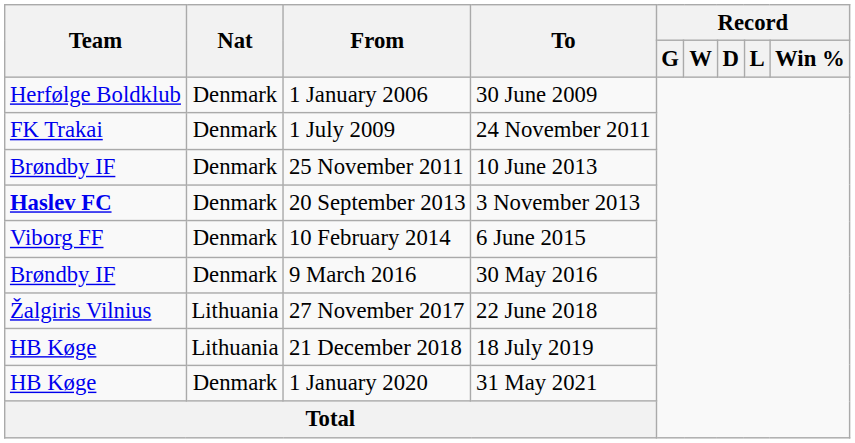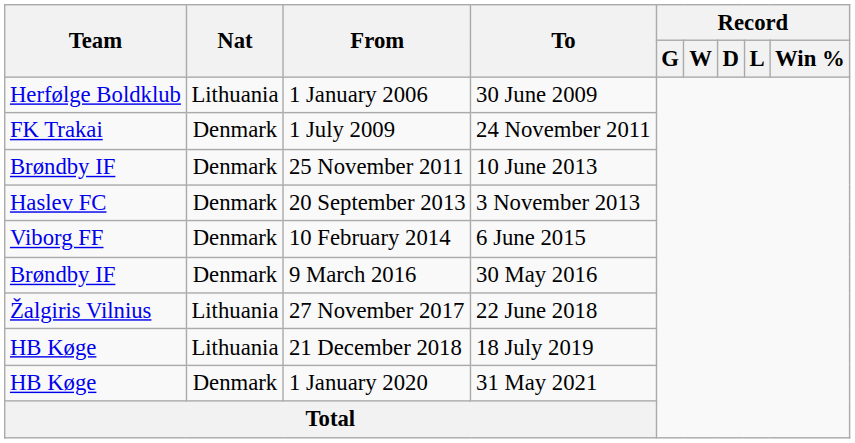1 January 2006 | Nat: Denmark -> Lithuania
20 September 2013 | Team: bold -> normal
